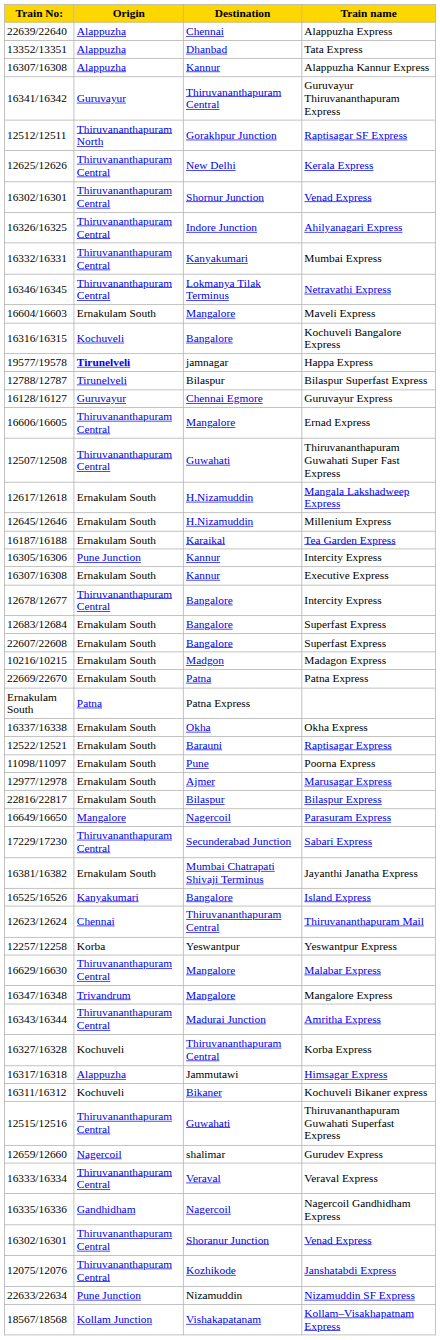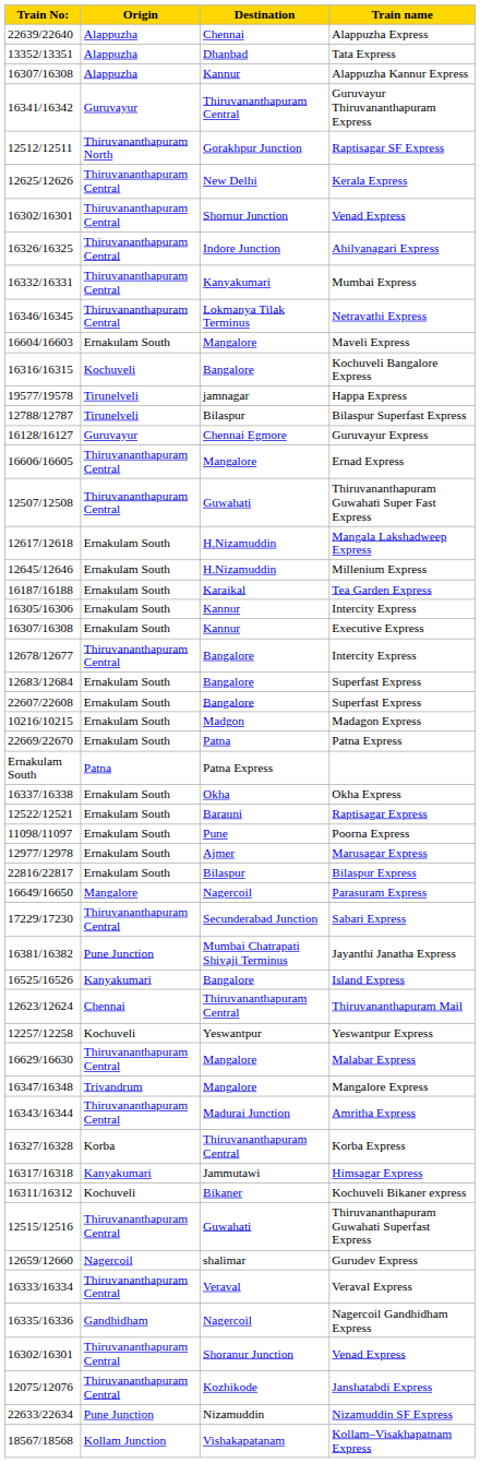Happa Express | Origin: bold -> normal
16305/16306 / Intercity Express | Origin: Pune Junction -> Ernakulam South
Jayanthi Janatha Express | Origin: Ernakulam South -> Pune Junction
Yeswantpur Express | Origin: Korba -> Kochuveli
Korba Express | Origin: Kochuveli -> Korba
Himsagar Express | Origin: Alappuzha -> Kanyakumari
